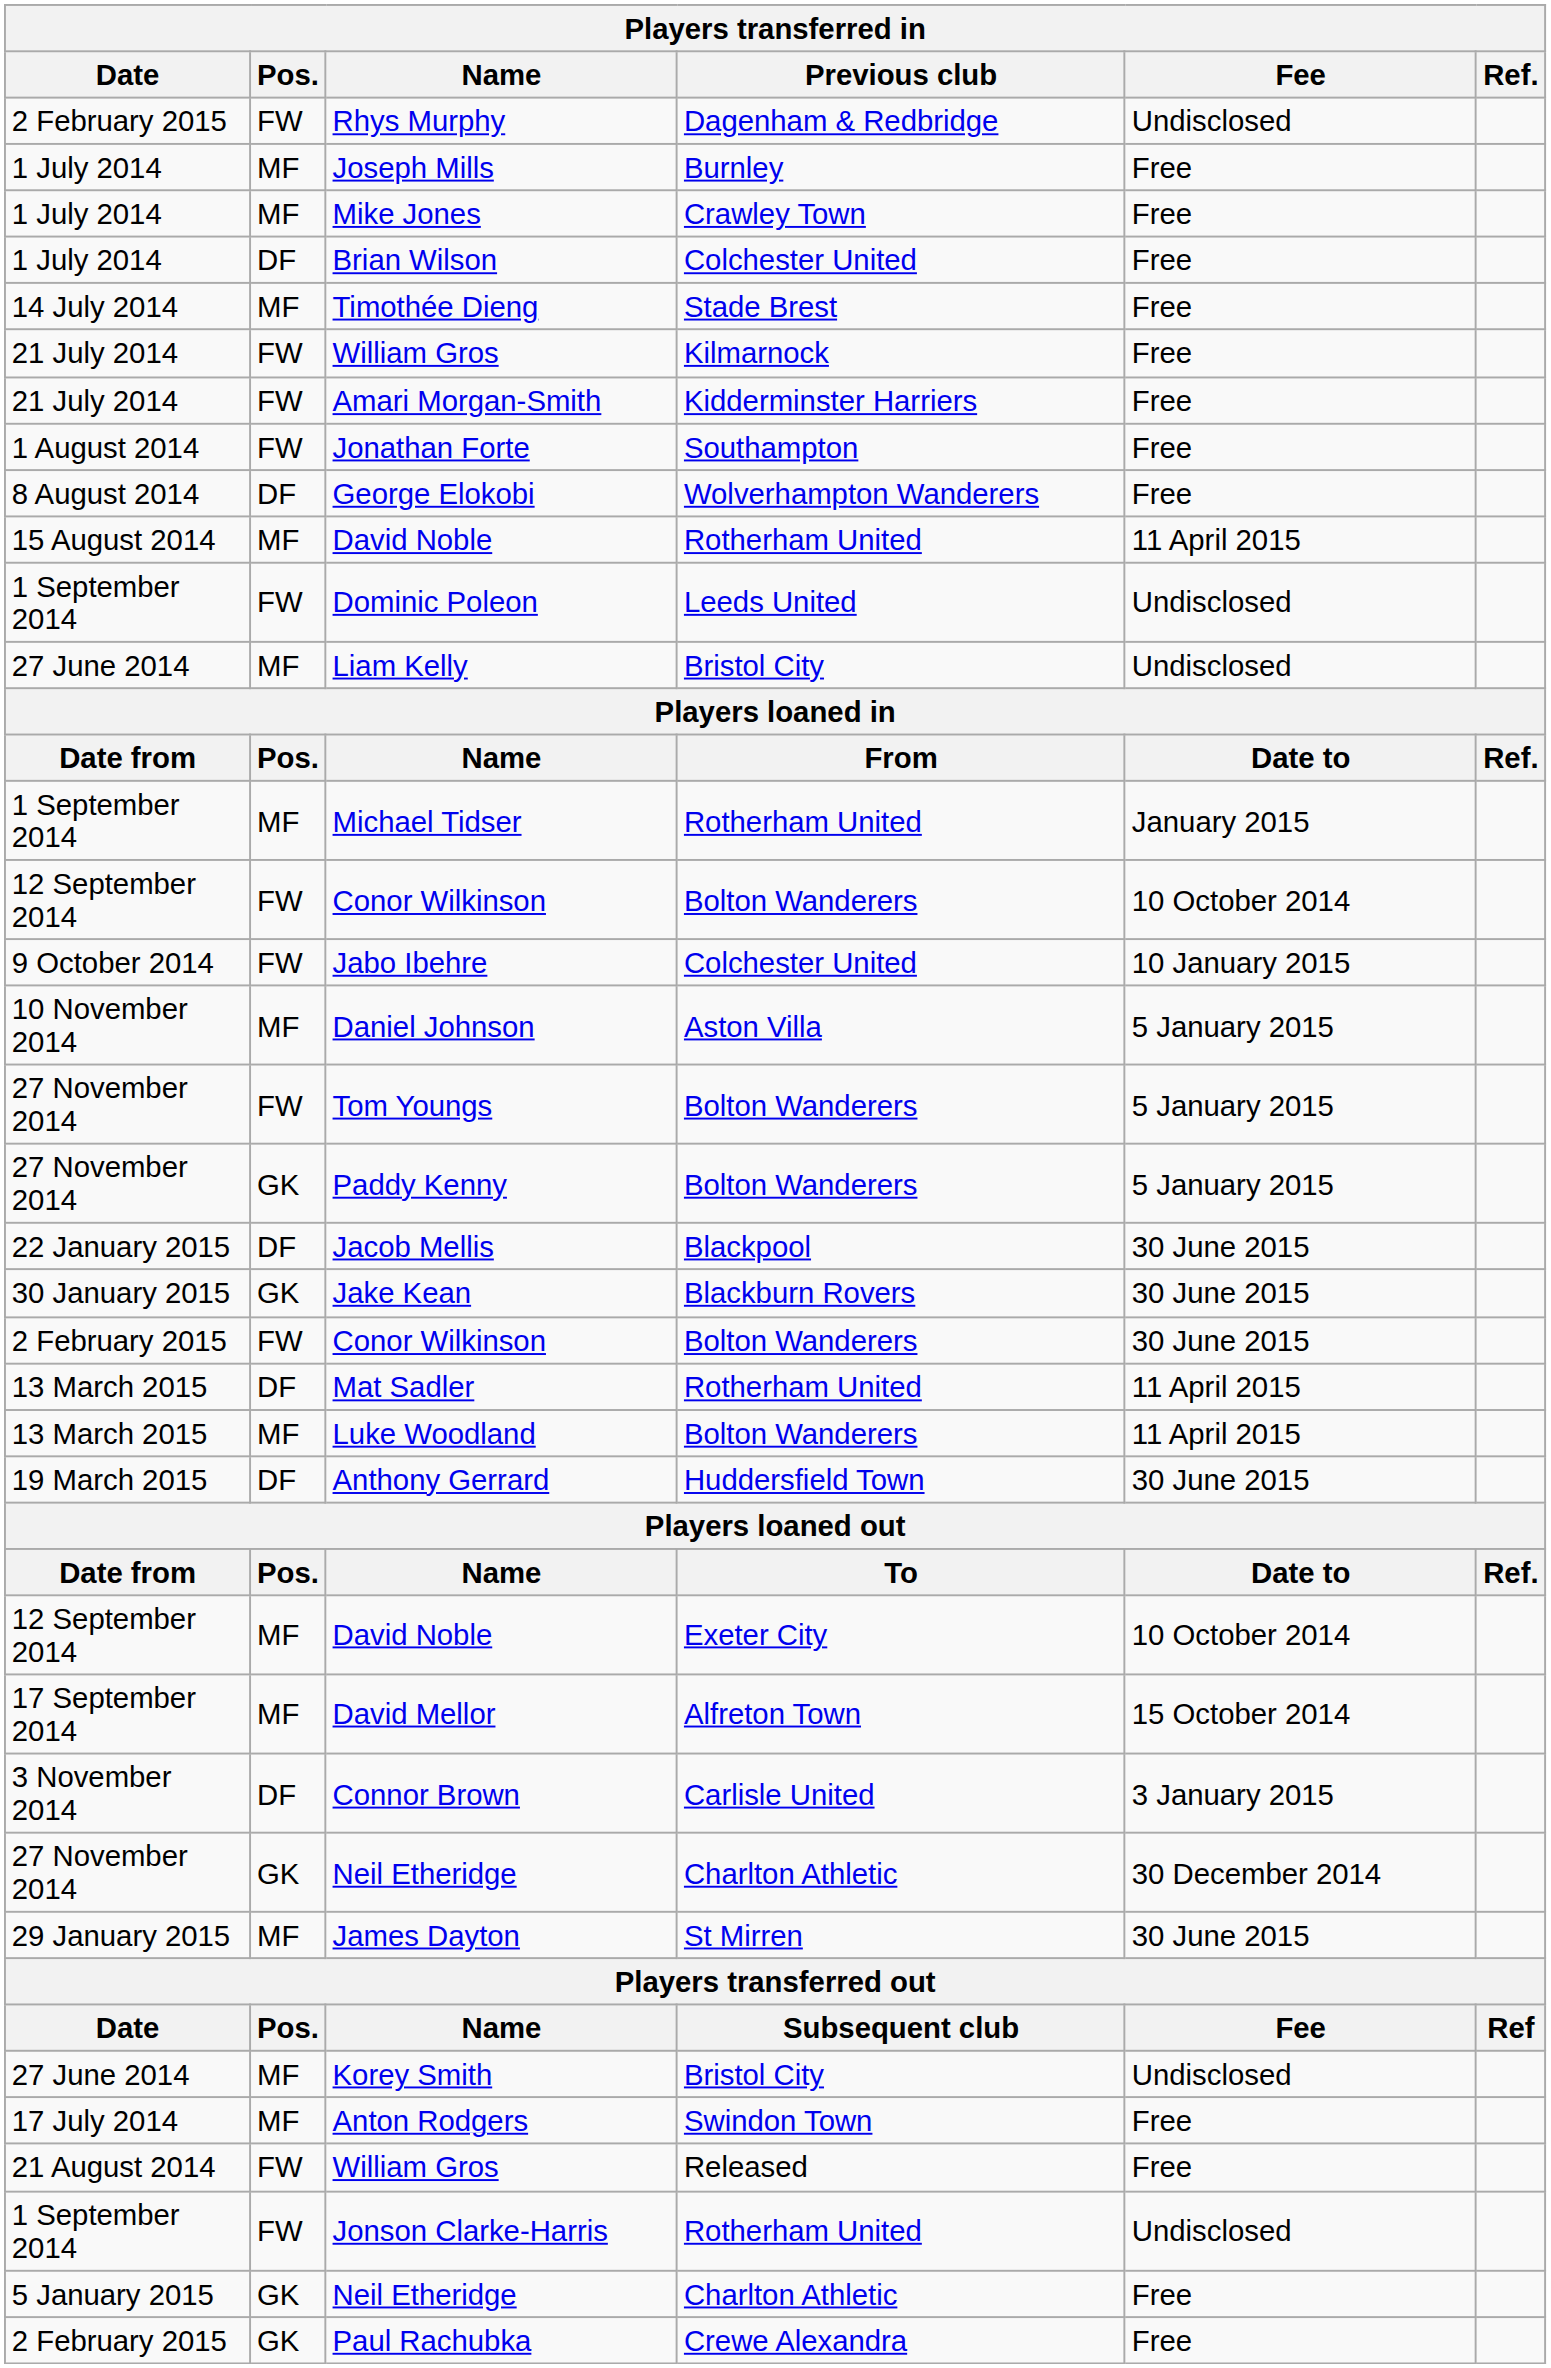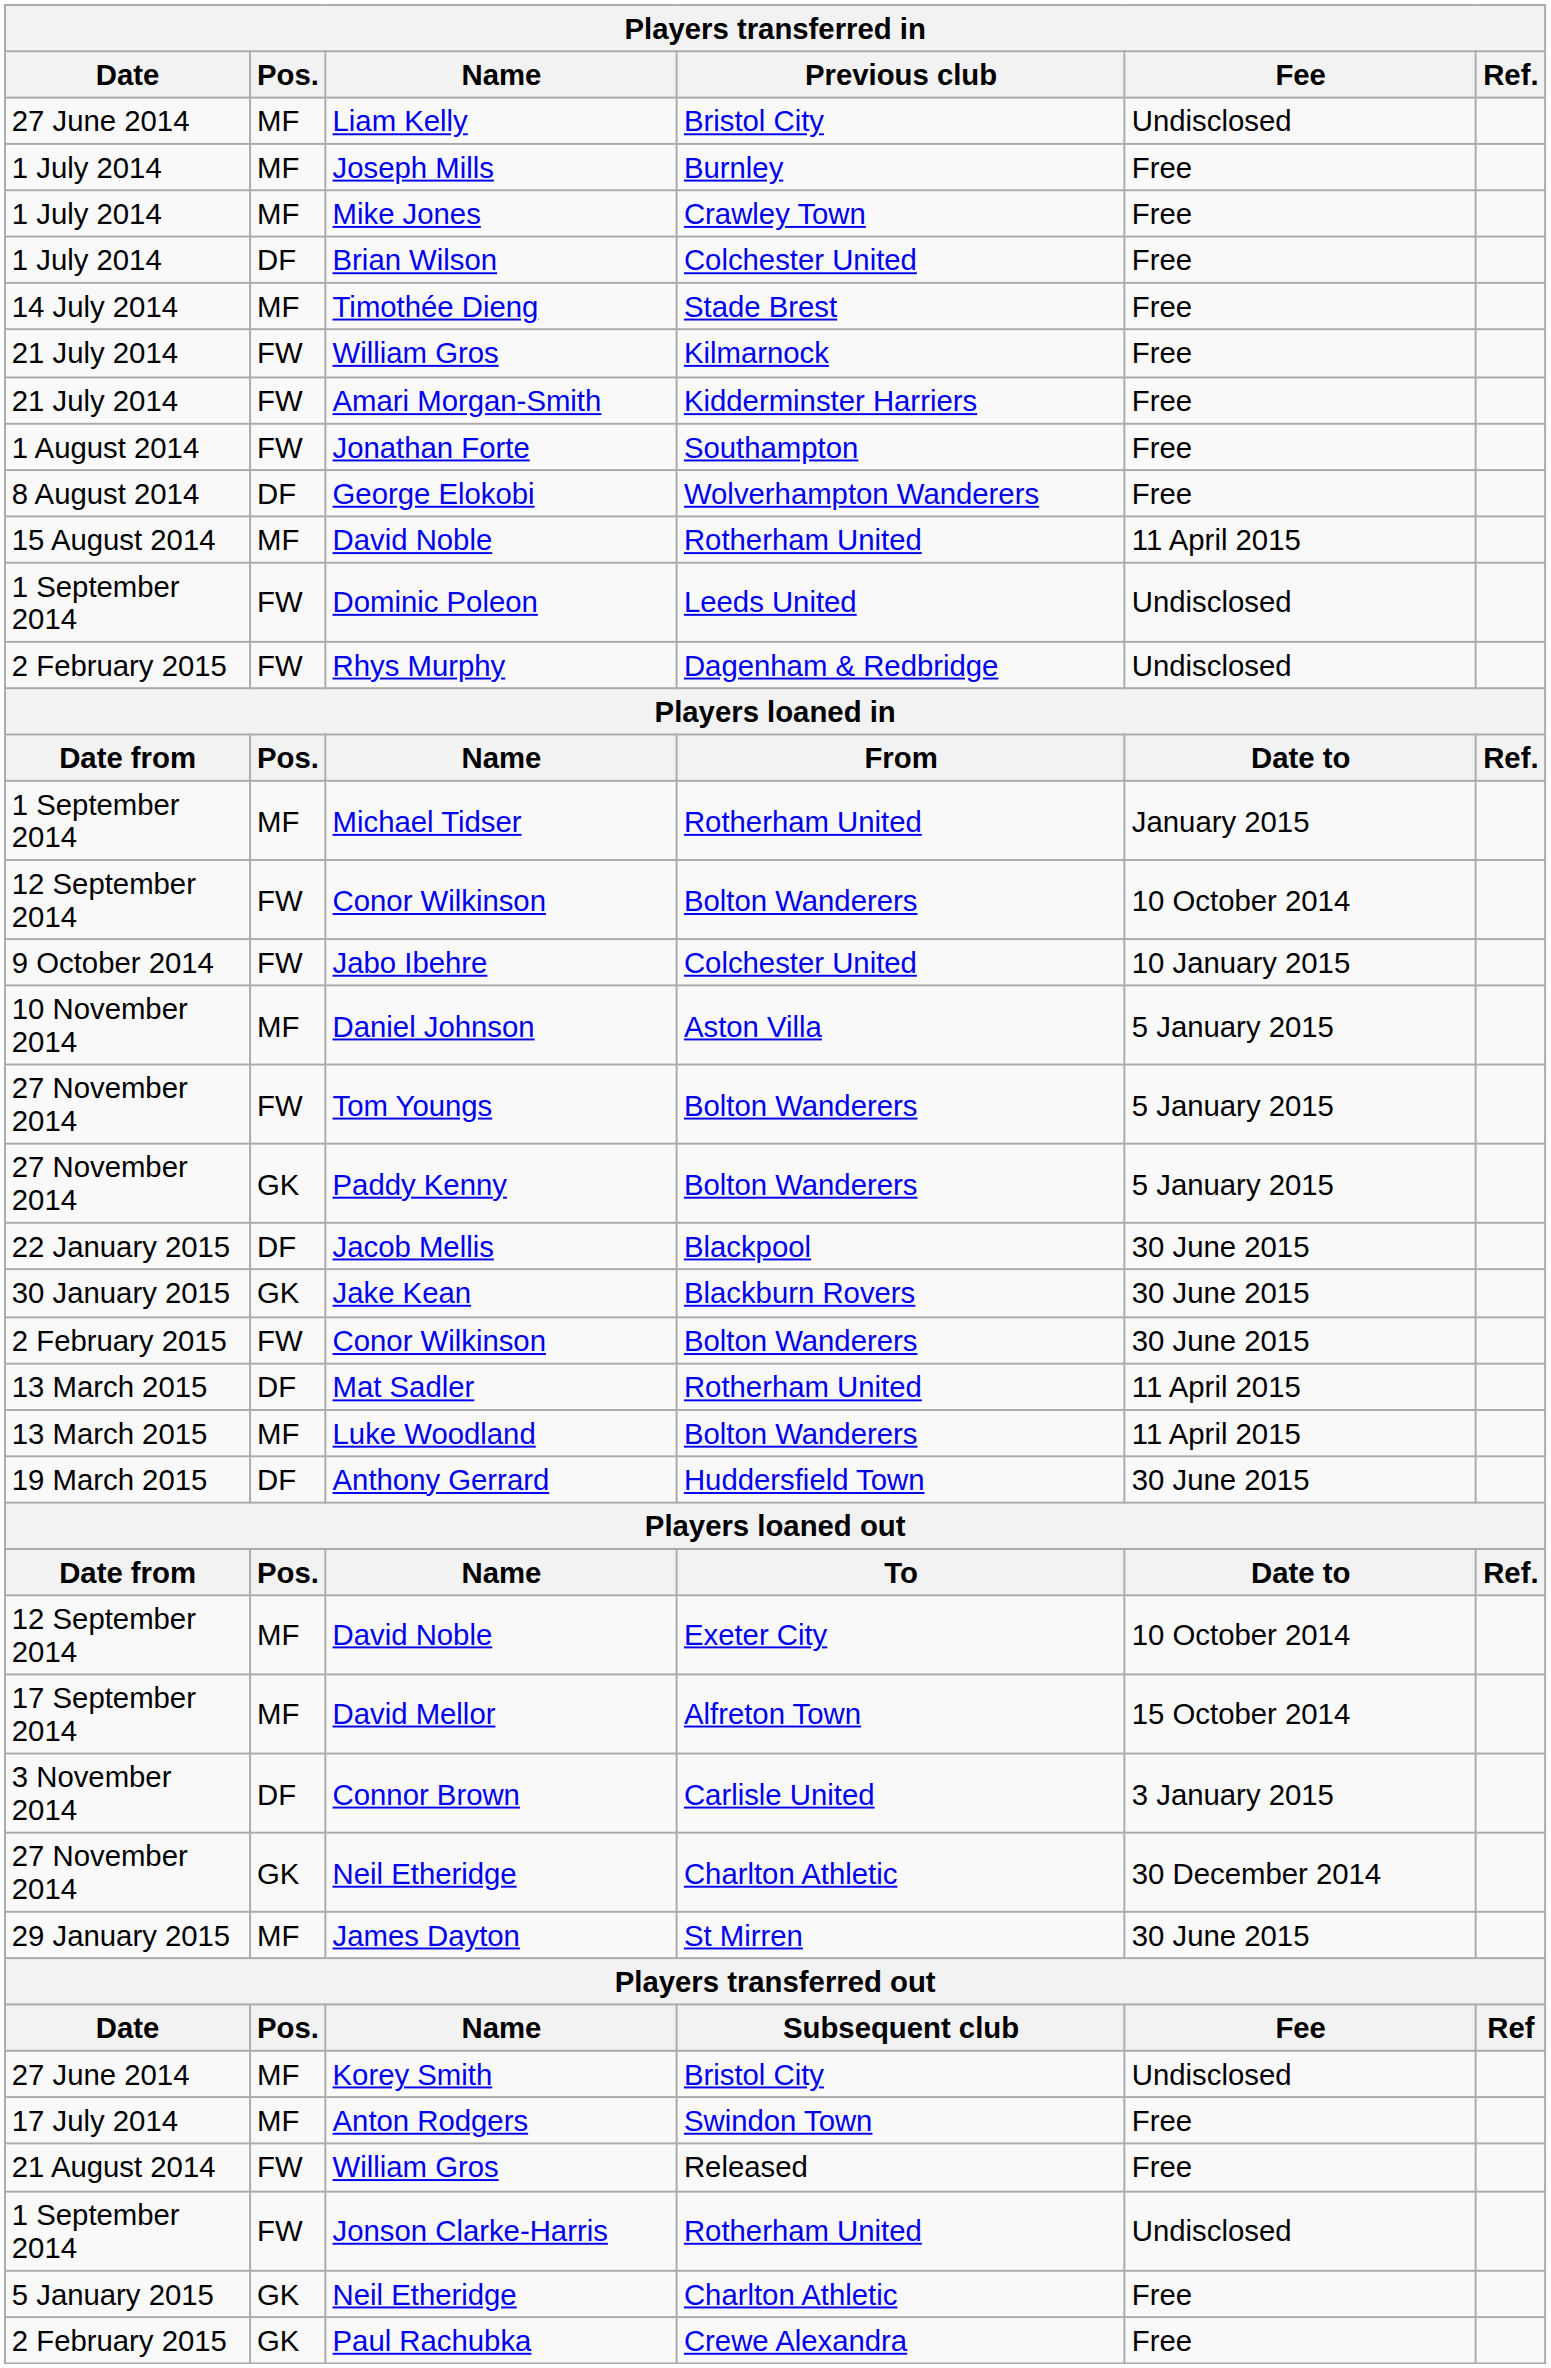rows swapped: Liam Kelly <-> Rhys Murphy
